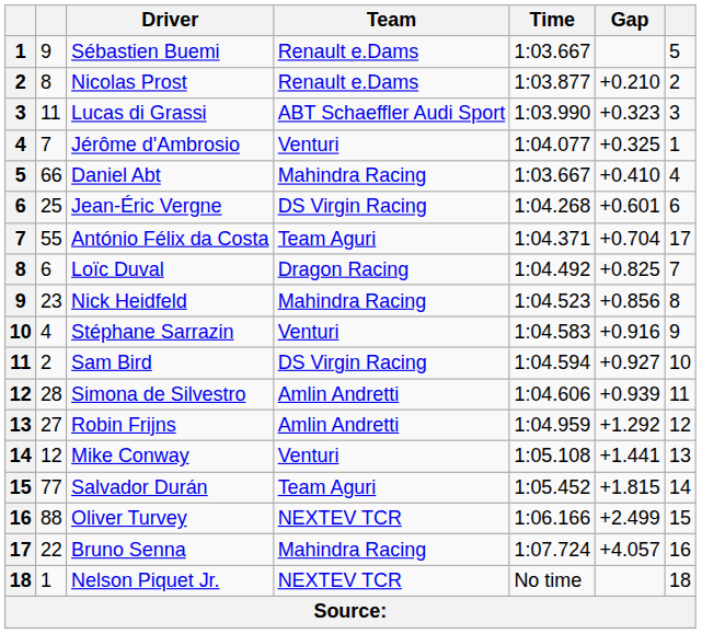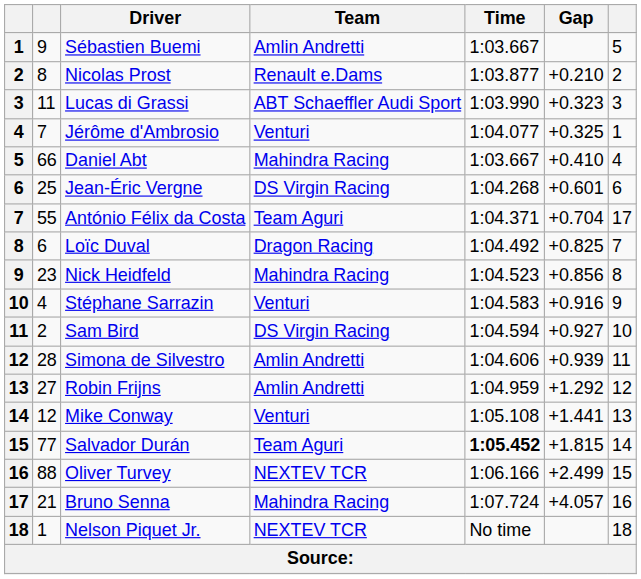Sébastien Buemi | Team: Renault e.Dams -> Amlin Andretti
Salvador Durán | Time: normal -> bold
Bruno Senna | column 2: 22 -> 21
